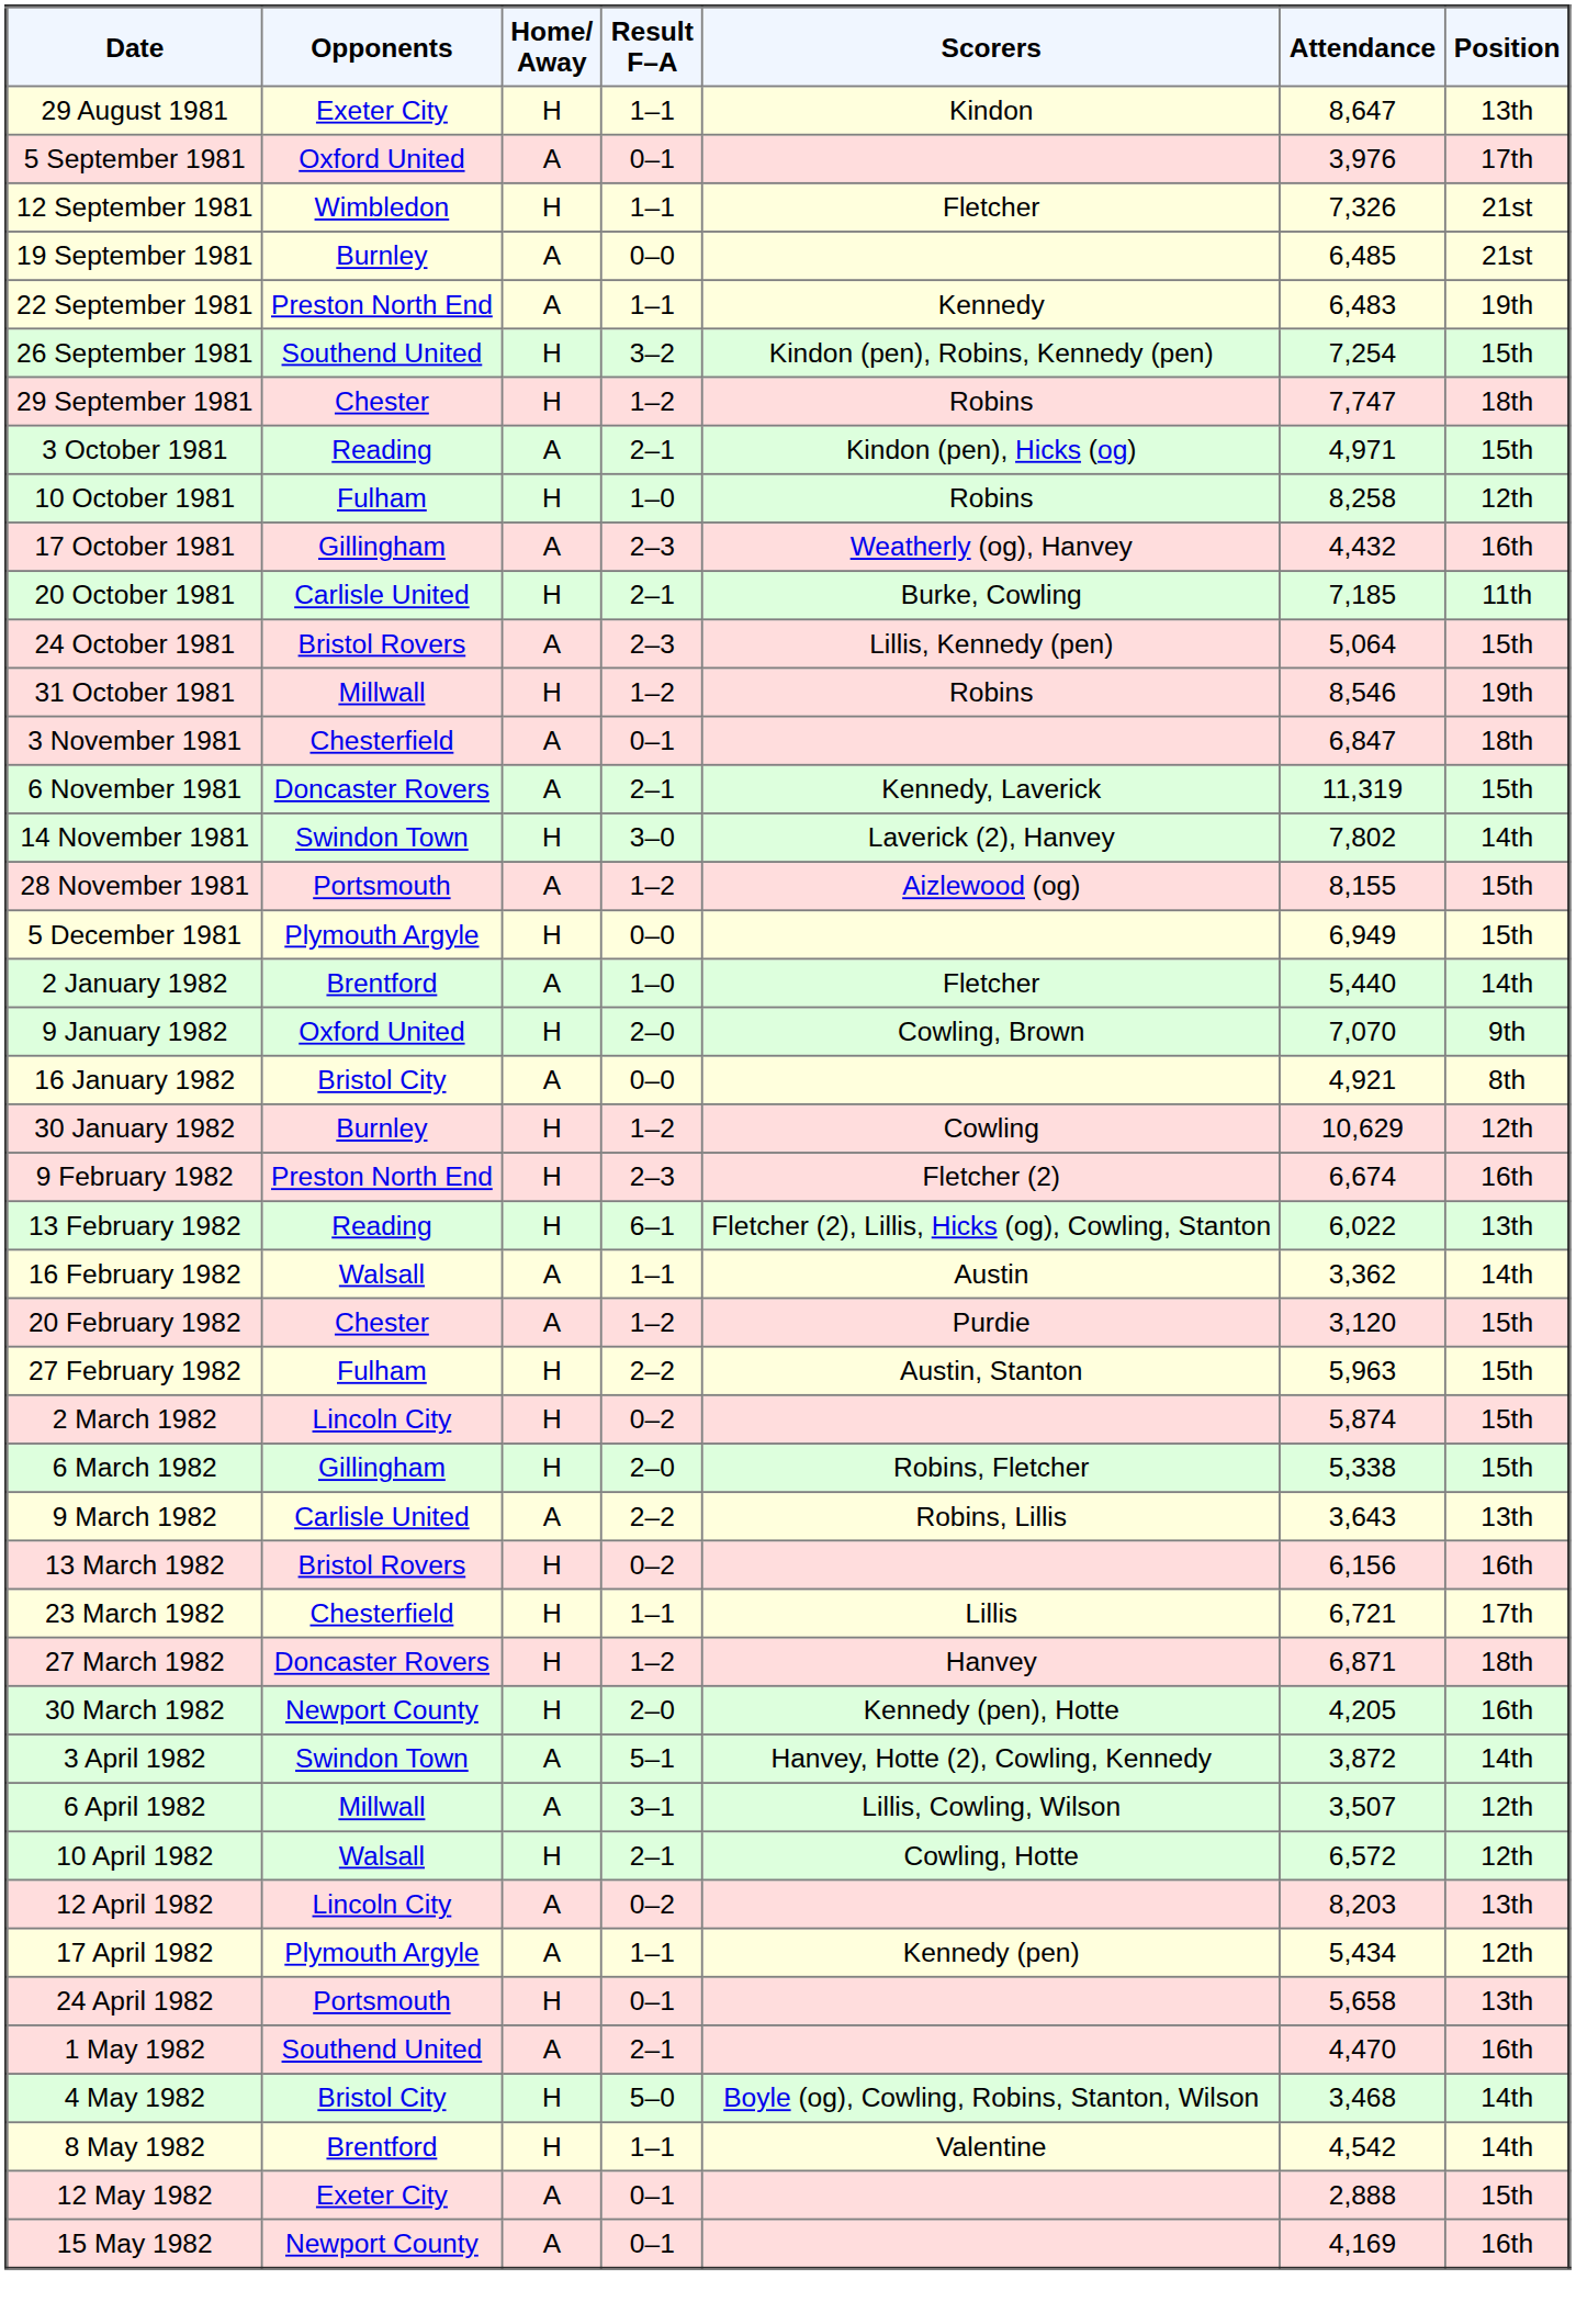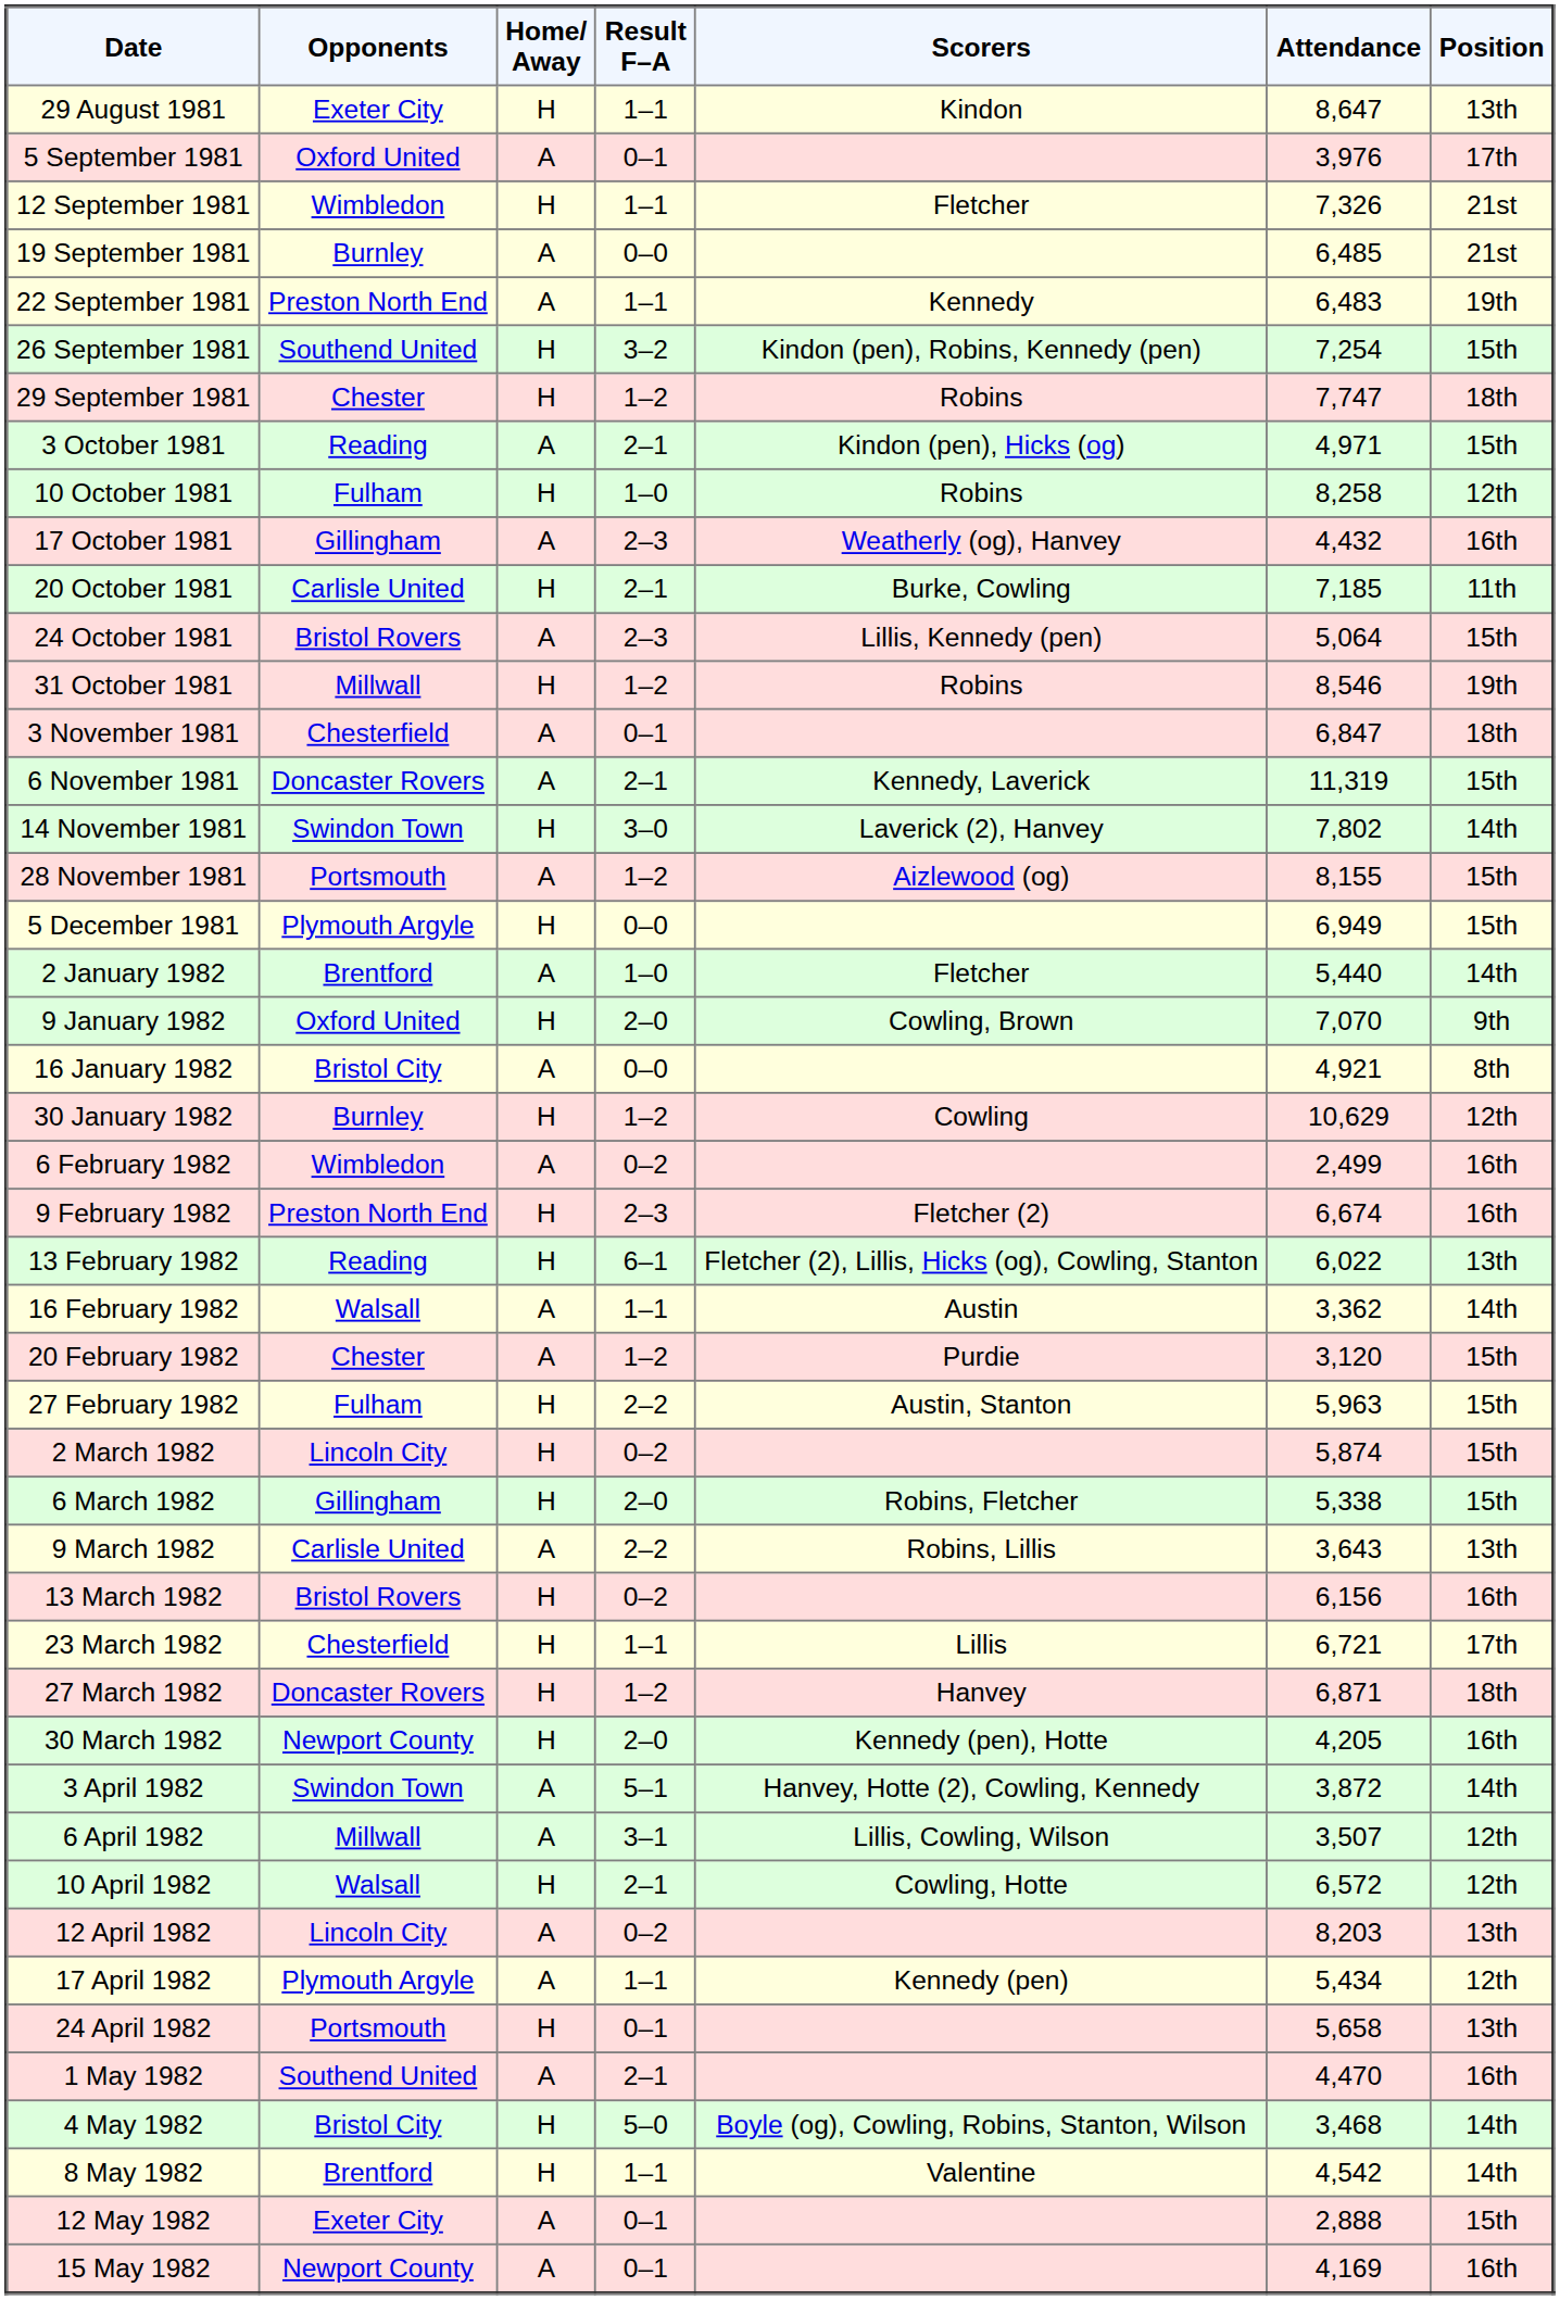+ row: 6 February 1982 | Wimbledon | A | 0–2 | 2,499 | 16th
